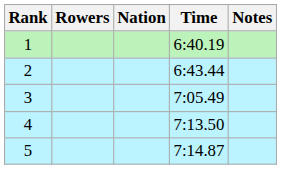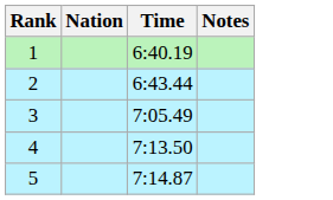- column: Rowers
